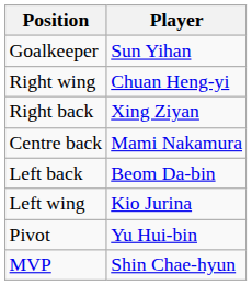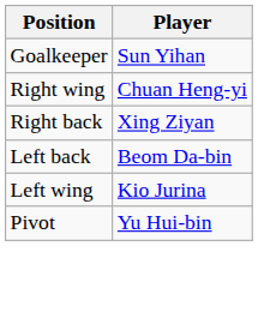- row: Centre back | Mami Nakamura
- row: MVP | Shin Chae-hyun
